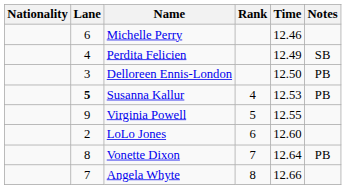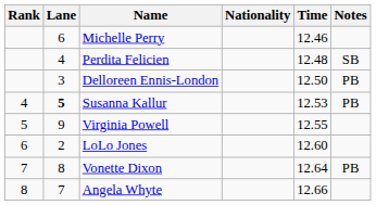columns swapped: Rank <-> Nationality
Perdita Felicien | Time: 12.49 -> 12.48
